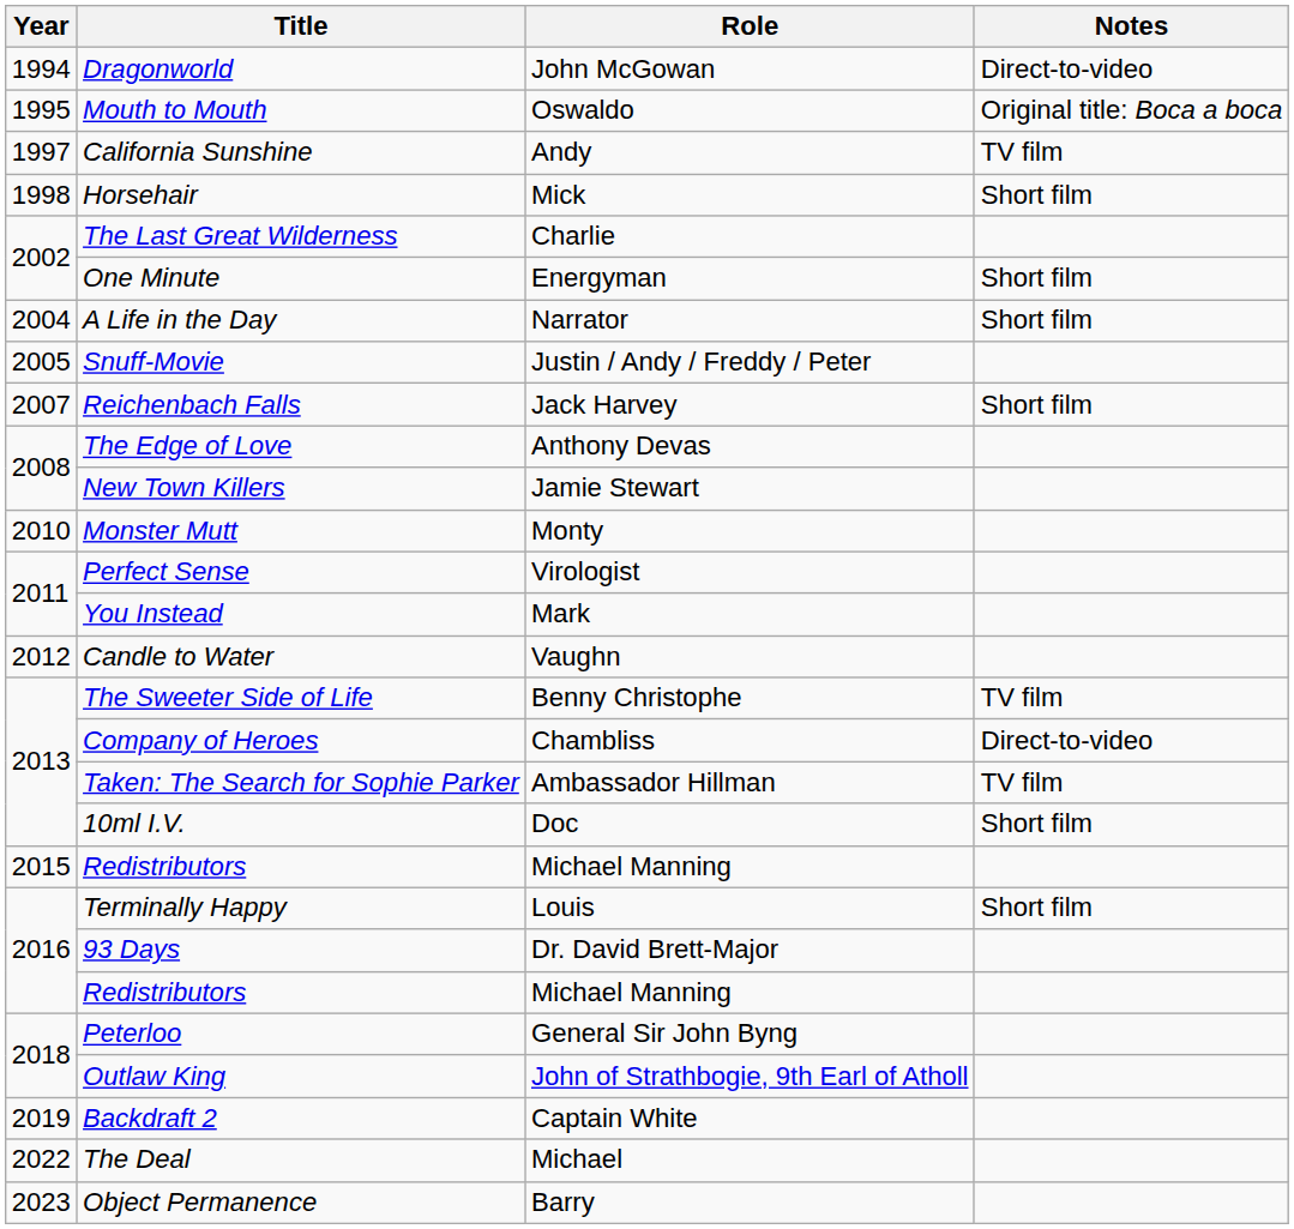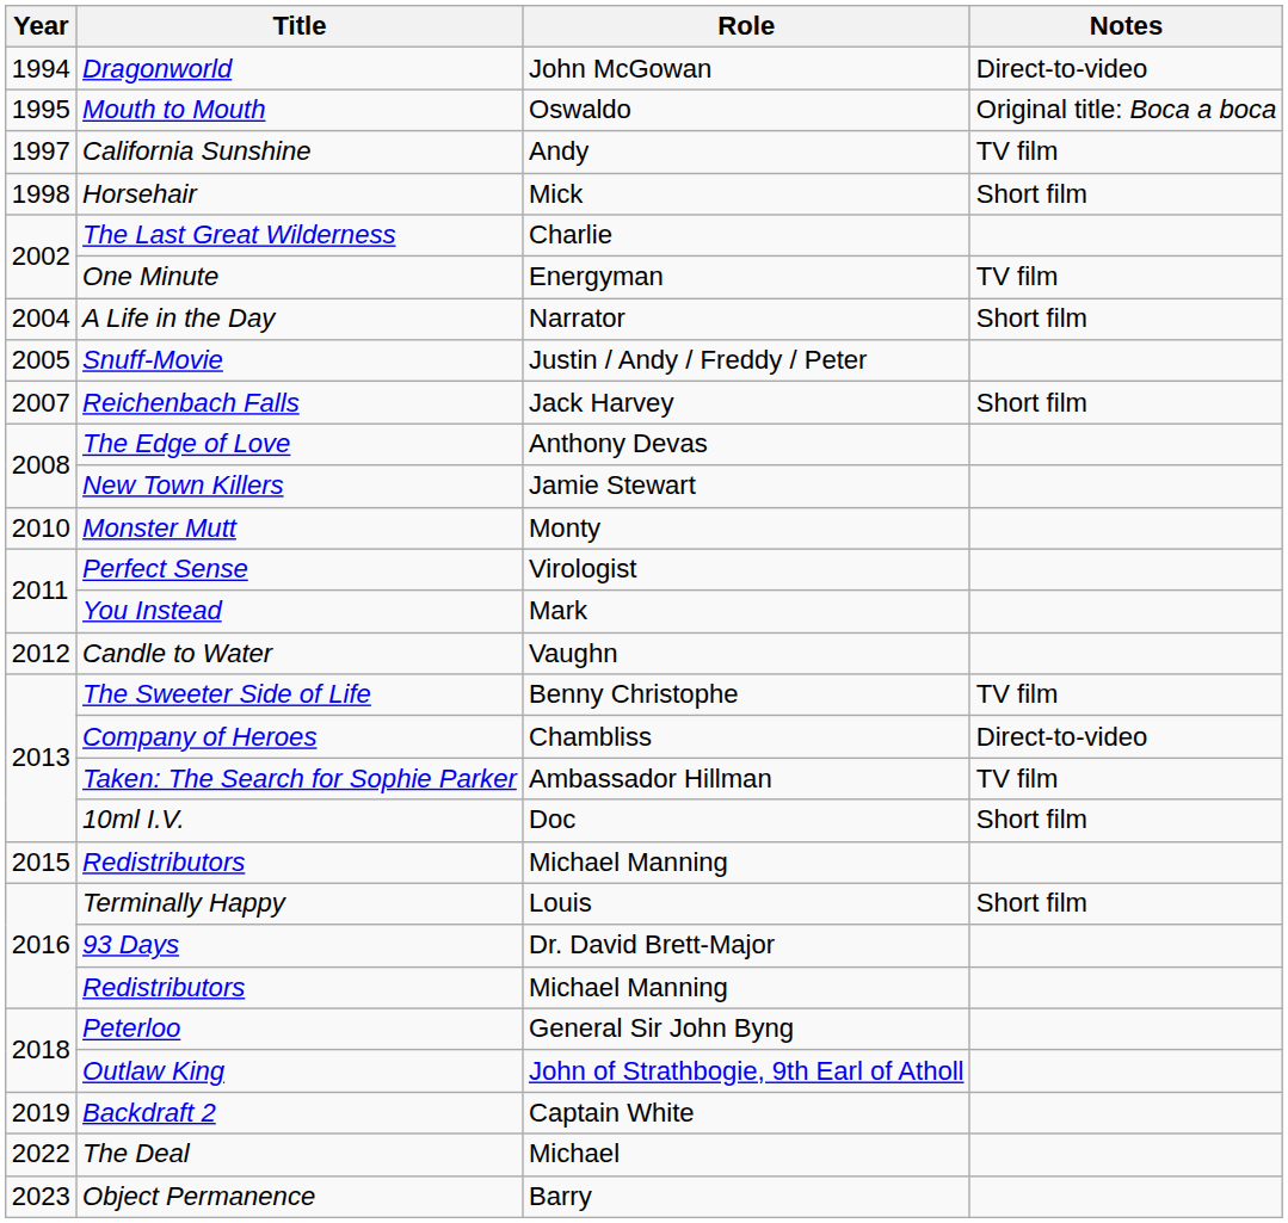One Minute | Notes: Short film -> TV film
